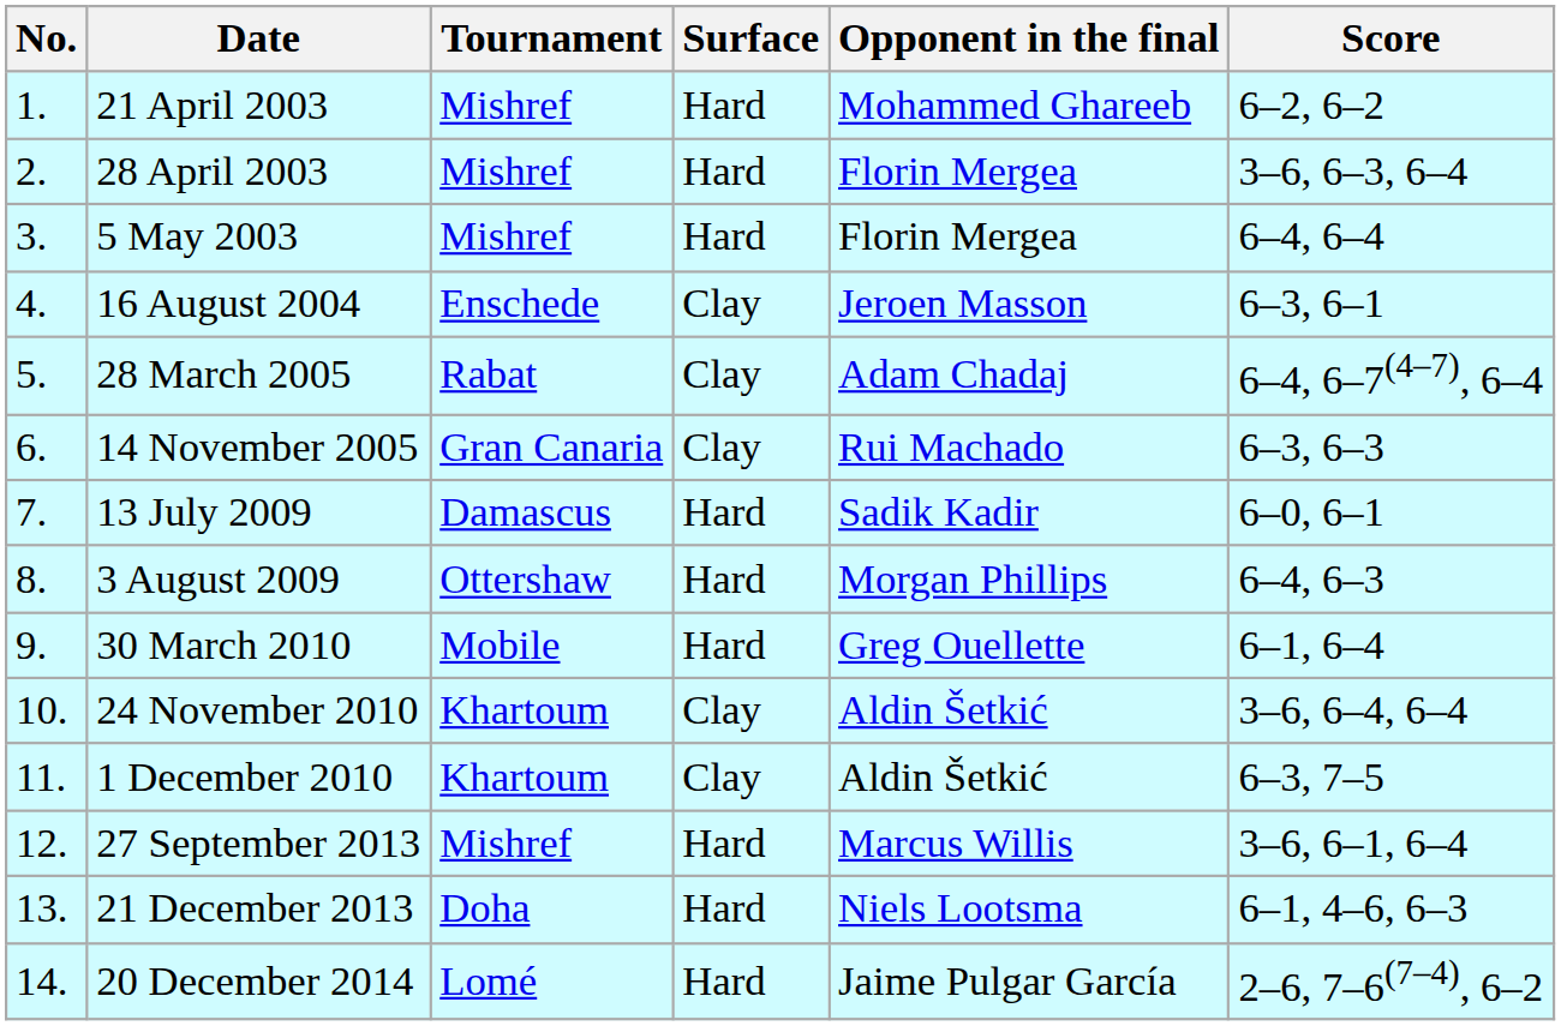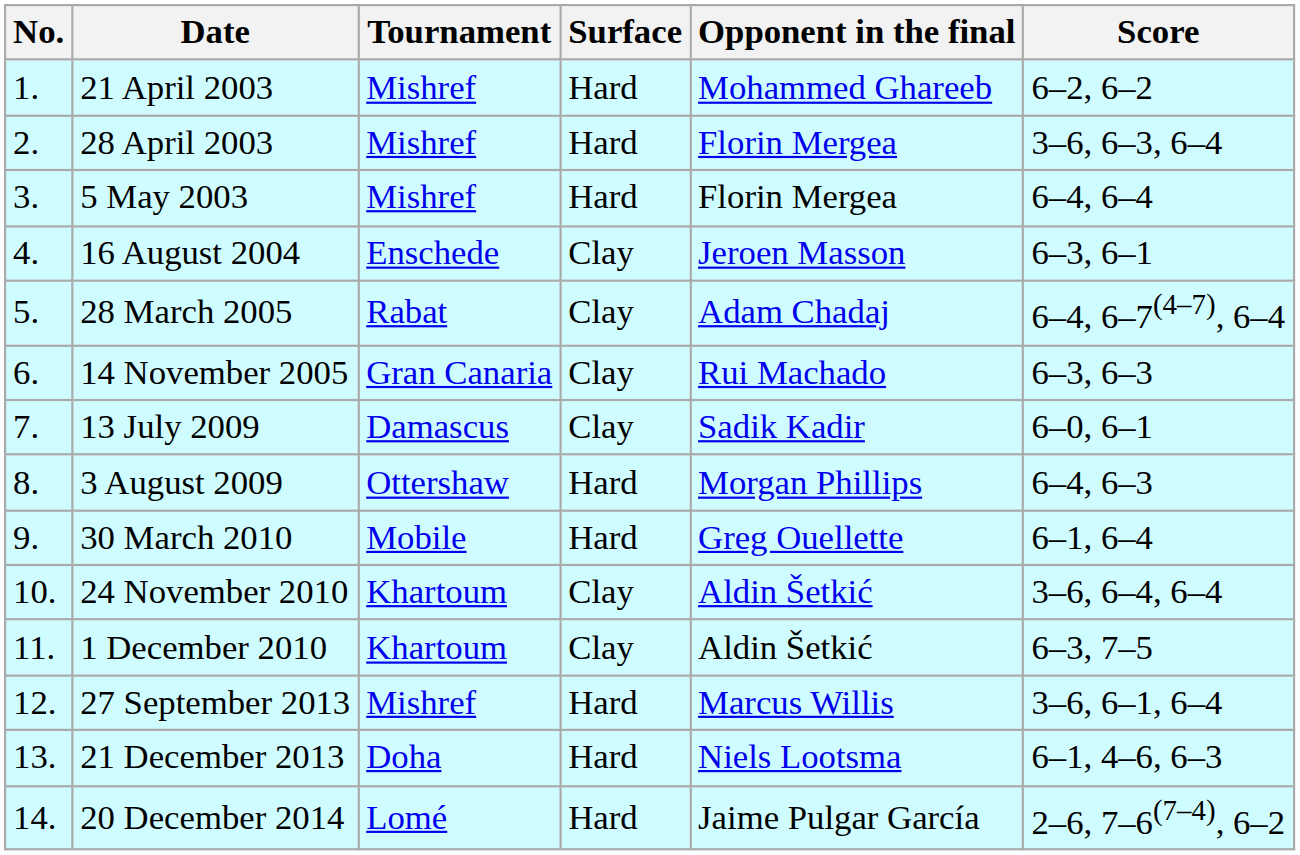13 July 2009 | Surface: Hard -> Clay
